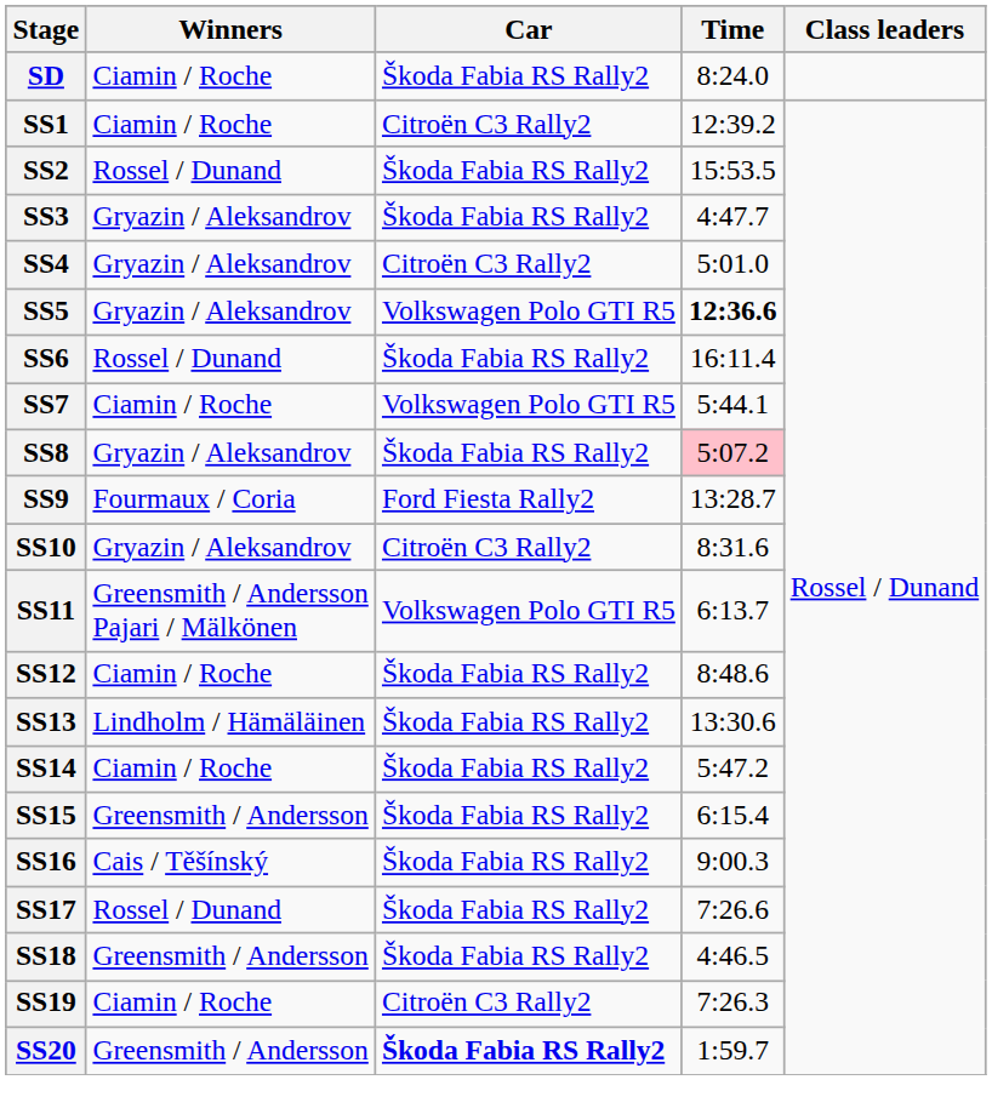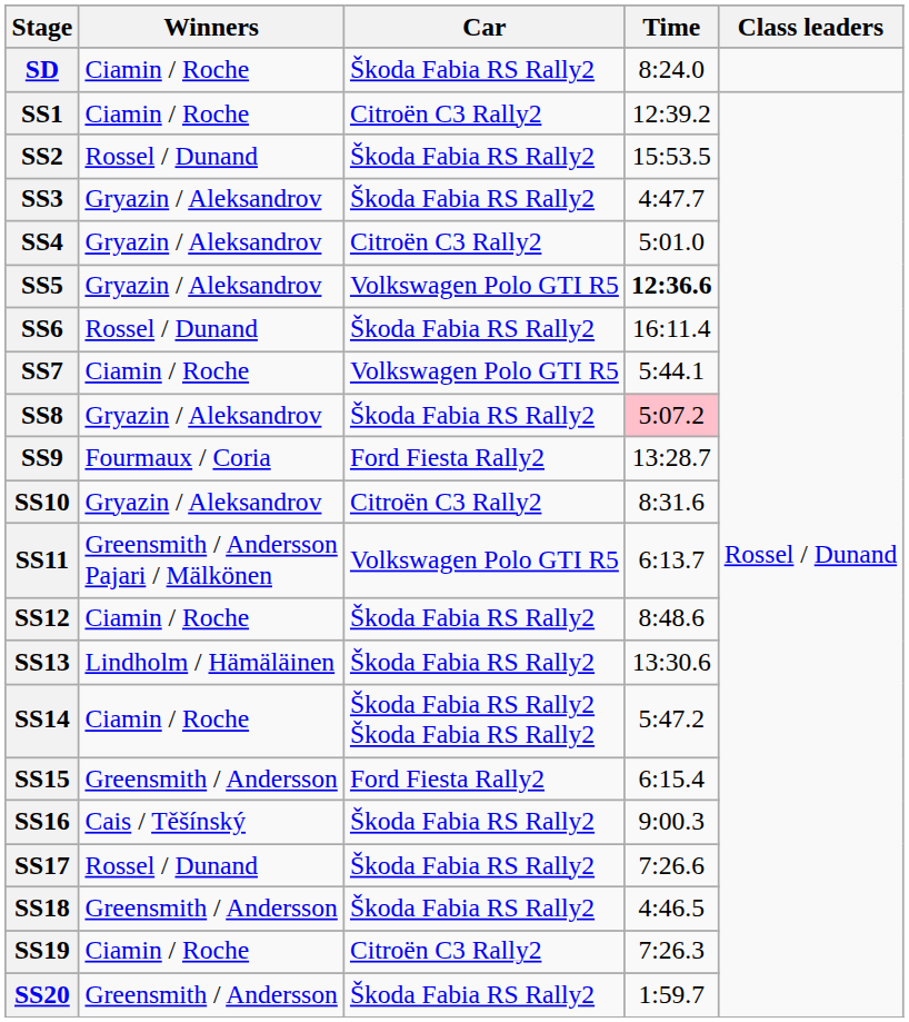SS14 | Car: Škoda Fabia RS Rally2 -> Škoda Fabia RS Rally2 Škoda Fabia RS Rally2
SS15 | Car: Škoda Fabia RS Rally2 -> Ford Fiesta Rally2
SS20 | Car: bold -> normal
